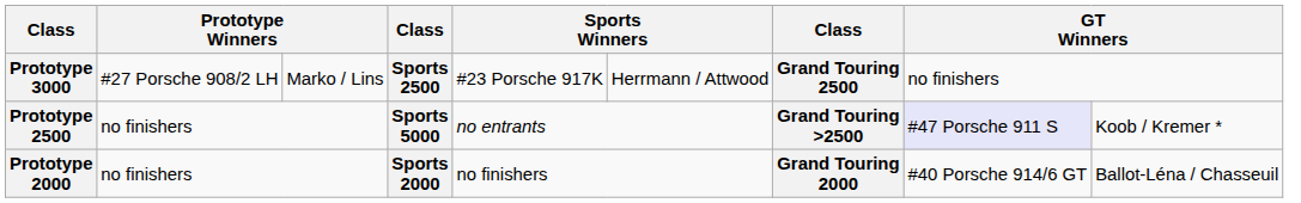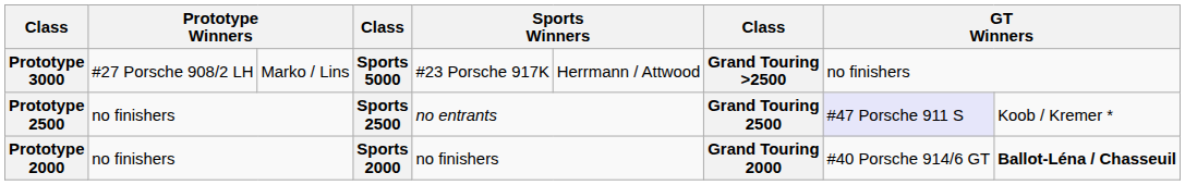Prototype 3000 | column 4: Sports 2500 -> Sports 5000
Prototype 3000 | column 7: Grand Touring 2500 -> Grand Touring >2500
Prototype 2500 | column 4: Sports 5000 -> Sports 2500
Prototype 2500 | column 7: Grand Touring >2500 -> Grand Touring 2500
Prototype 2000 | column 9: normal -> bold
